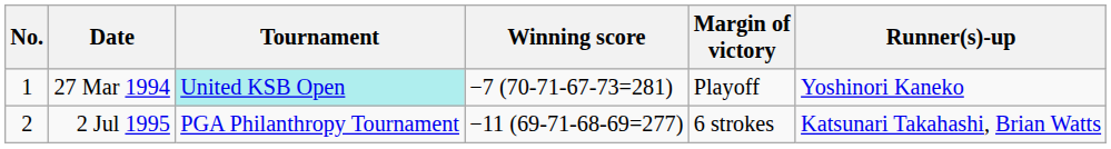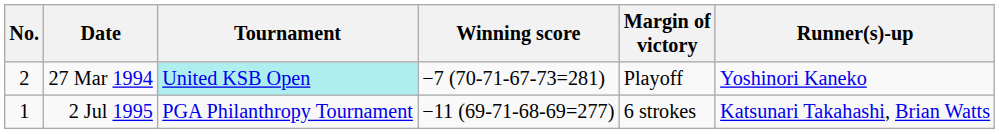27 Mar 1994 | No.: 1 -> 2
2 Jul 1995 | No.: 2 -> 1
